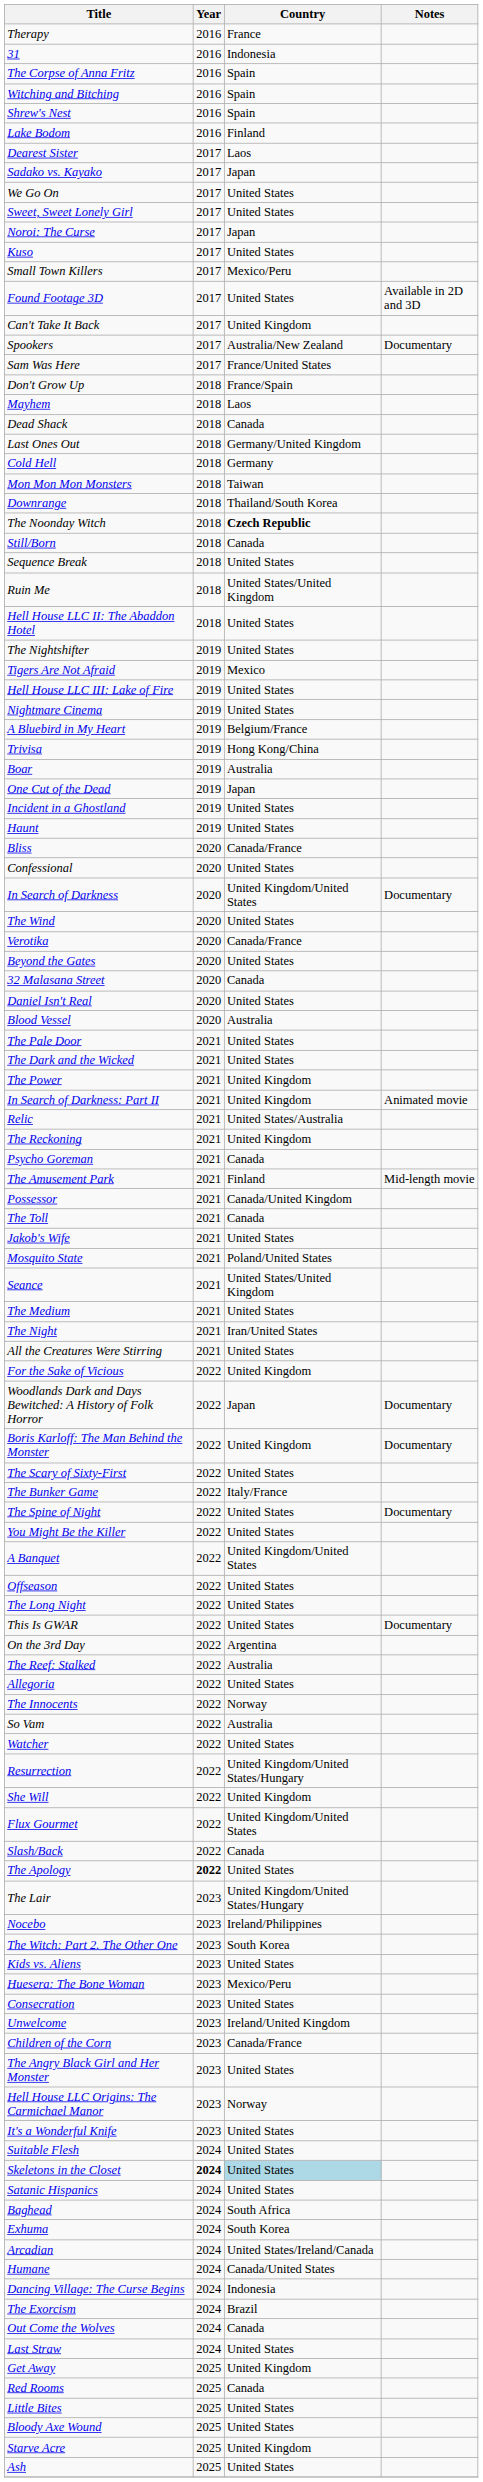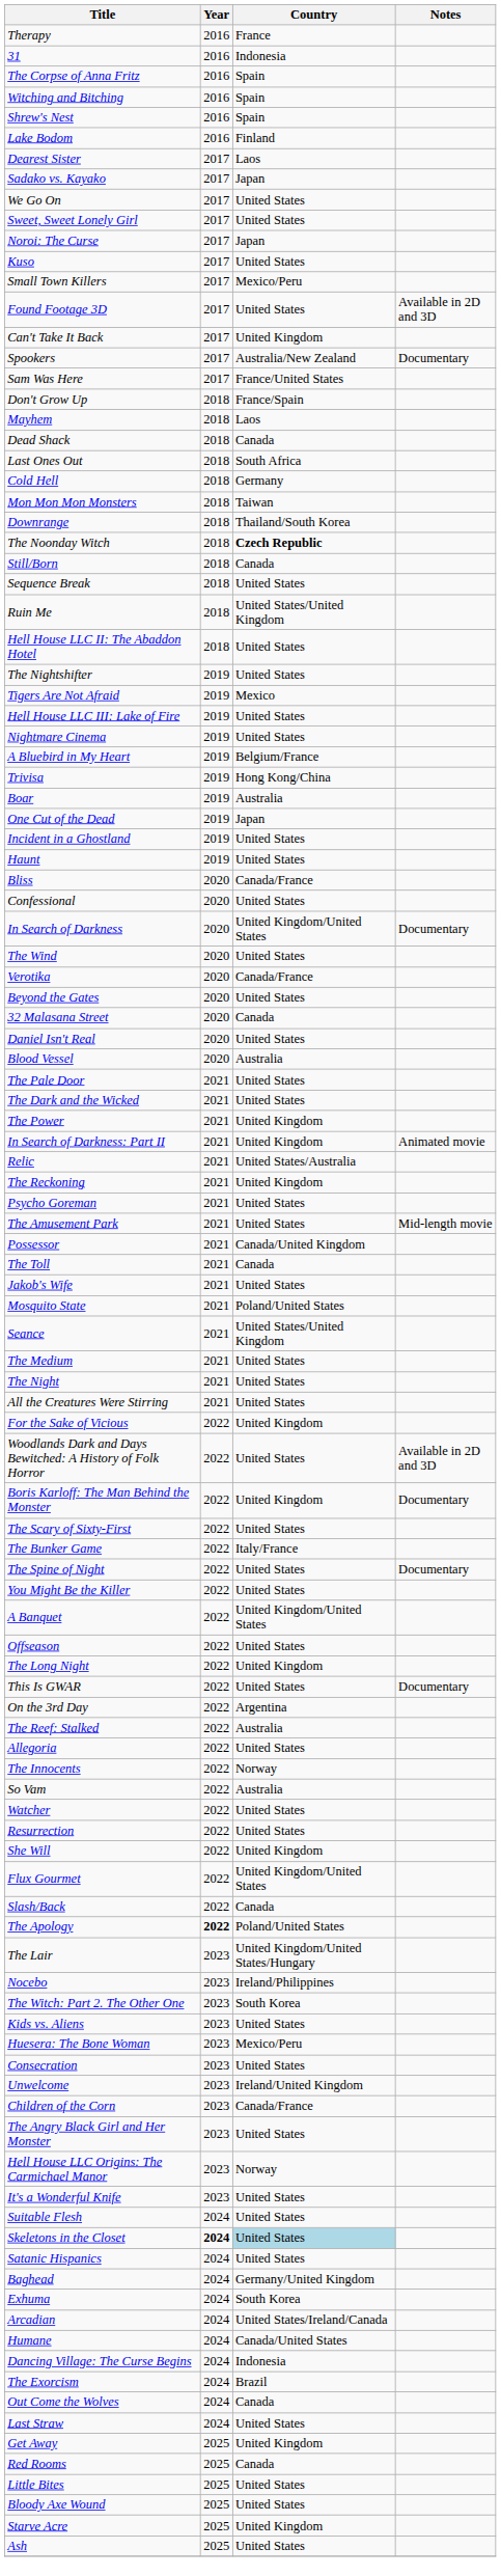Last Ones Out | Country: Germany/United Kingdom -> South Africa
Psycho Goreman | Country: Canada -> United States
The Amusement Park | Country: Finland -> United States
The Night | Country: Iran/United States -> United States
Woodlands Dark and Days Bewitched: A History of Folk Horror | Country: Japan -> United States
Woodlands Dark and Days Bewitched: A History of Folk Horror | Notes: Documentary -> Available in 2D and 3D
The Long Night | Country: United States -> United Kingdom
Resurrection | Country: United Kingdom/United States/Hungary -> United States
The Apology | Country: United States -> Poland/United States
Baghead | Country: South Africa -> Germany/United Kingdom
